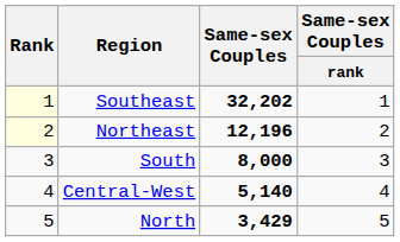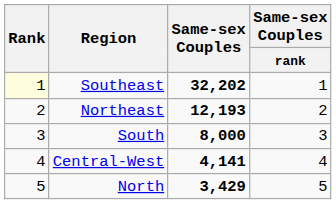Northeast | Rank: lightyellow background -> no background
Northeast | column 3: 12,196 -> 12,193
Central-West | column 3: 5,140 -> 4,141
